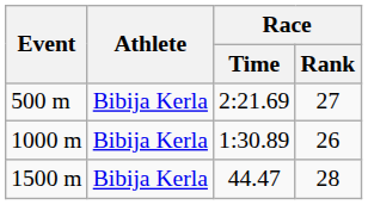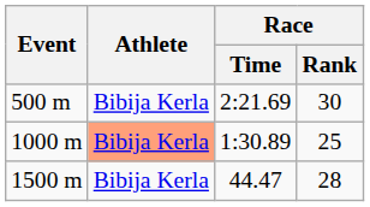500 m | Race / Rank: 27 -> 30
1000 m | Athlete: no background -> lightsalmon background
1000 m | Race / Rank: 26 -> 25
